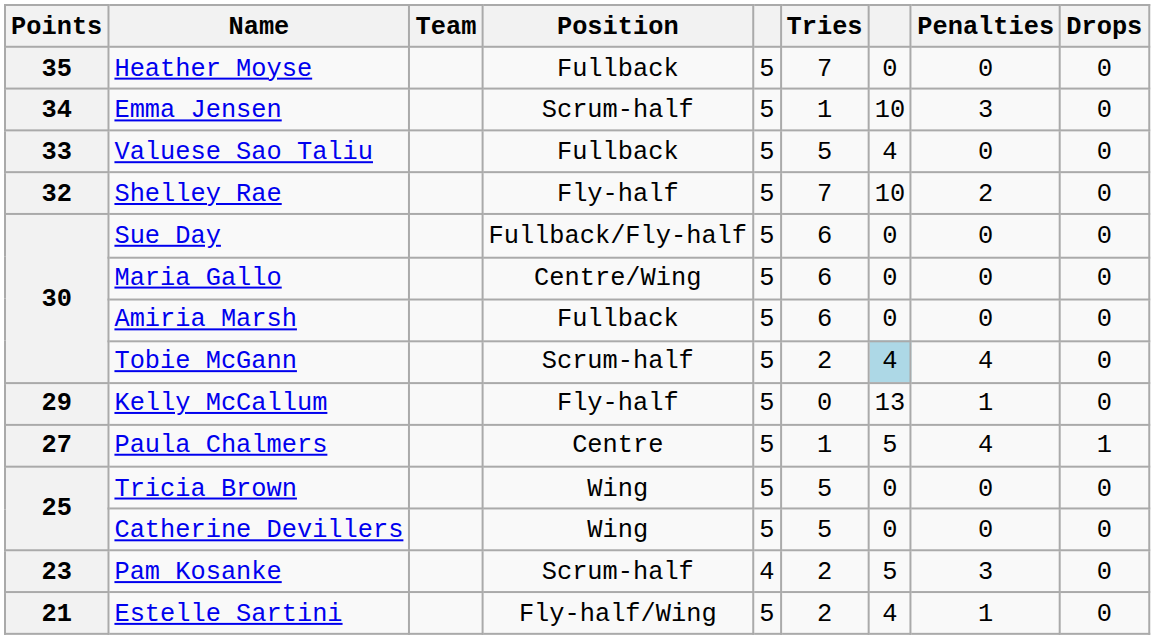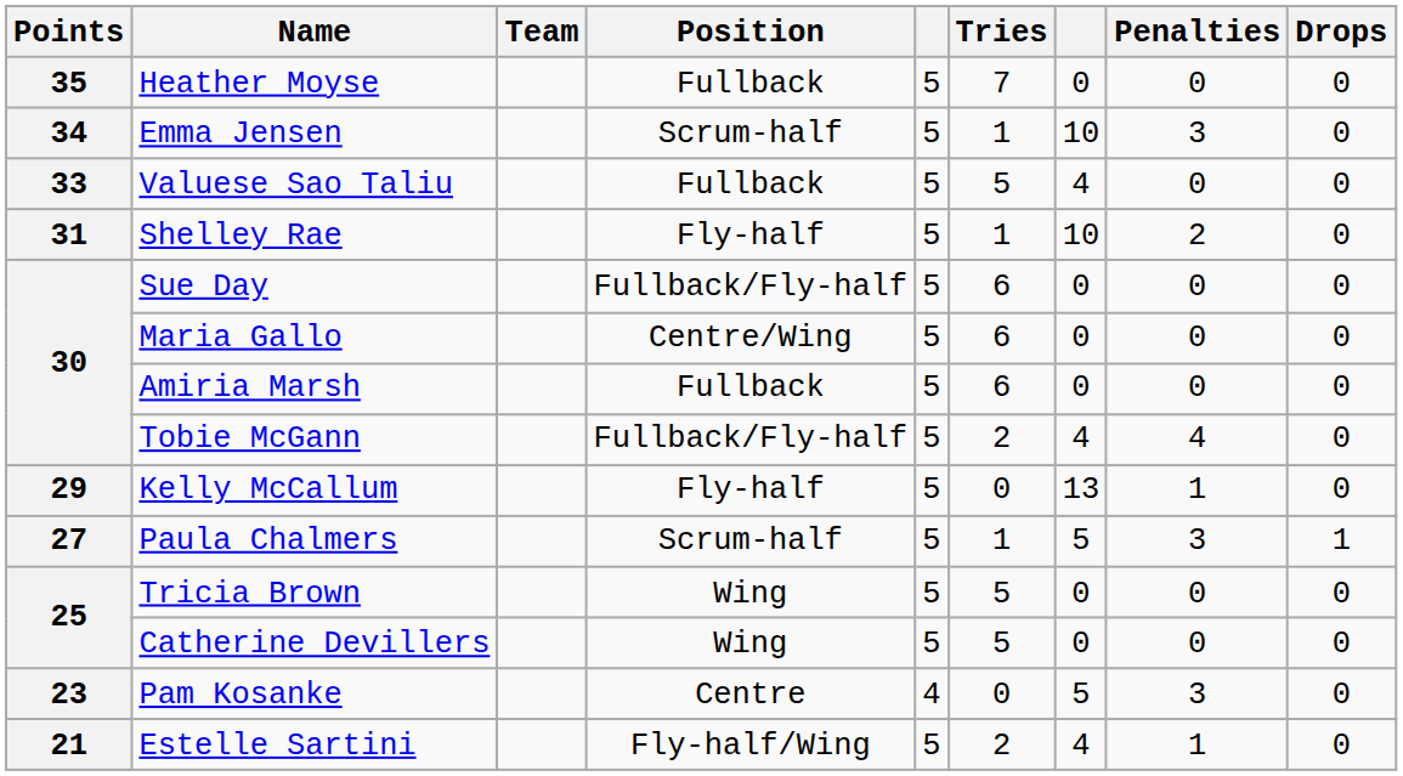Shelley Rae | Points: 32 -> 31
Shelley Rae | Tries: 7 -> 1
Tobie McGann | Position: Scrum-half -> Fullback/Fly-half
Tobie McGann | column 7: lightblue background -> no background
Paula Chalmers | Position: Centre -> Scrum-half
Paula Chalmers | Penalties: 4 -> 3
Pam Kosanke | Position: Scrum-half -> Centre
Pam Kosanke | Tries: 2 -> 0
